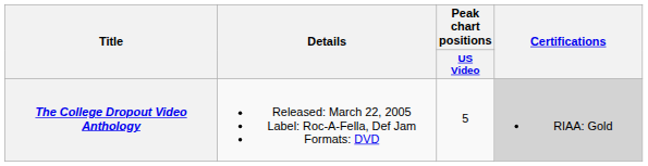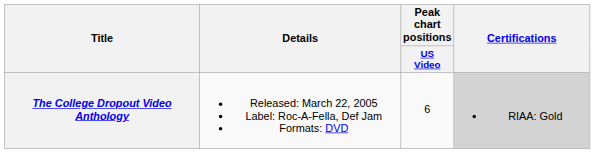The College Dropout Video Anthology | Peak chart positions / US Video: 5 -> 6
